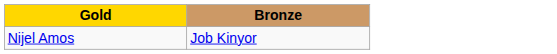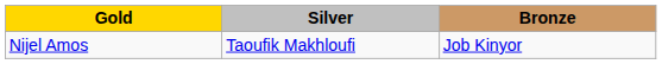+ column: Silver | Taoufik Makhloufi
